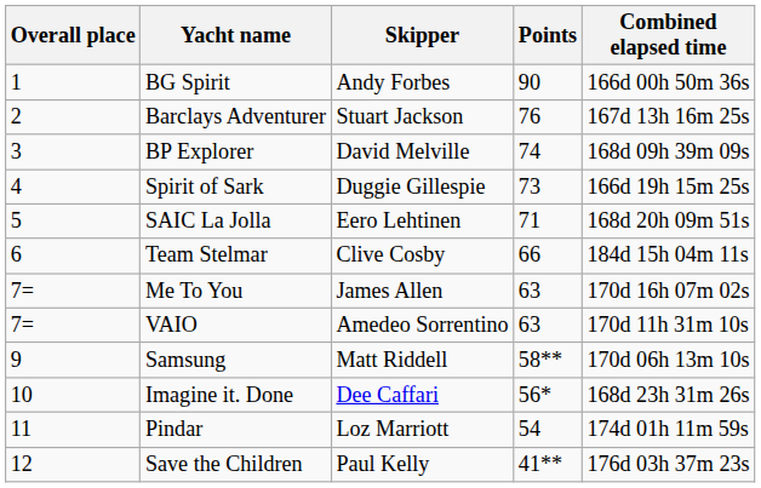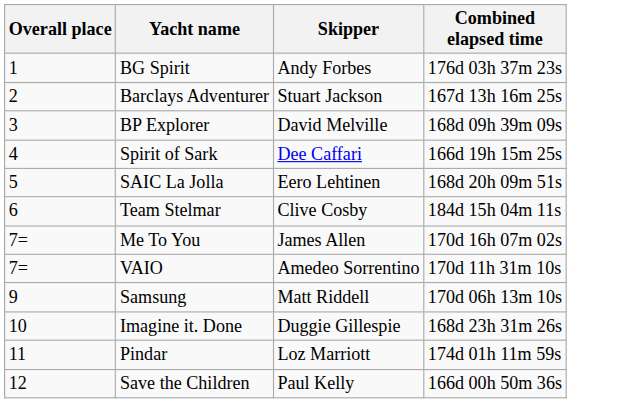- column: Points | 90 | 76 | 74 | 73 | 71 | 66 | 63 | 63 | 58** | 56* | 54 | 41**
BG Spirit | Combined elapsed time: 166d 00h 50m 36s -> 176d 03h 37m 23s
Spirit of Sark | Skipper: Duggie Gillespie -> Dee Caffari
Imagine it. Done | Skipper: Dee Caffari -> Duggie Gillespie
Save the Children | Combined elapsed time: 176d 03h 37m 23s -> 166d 00h 50m 36s
